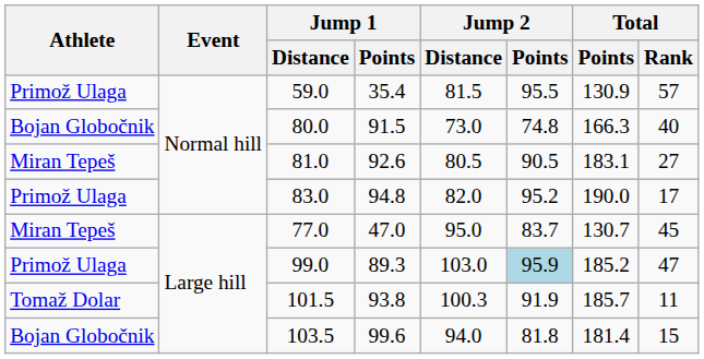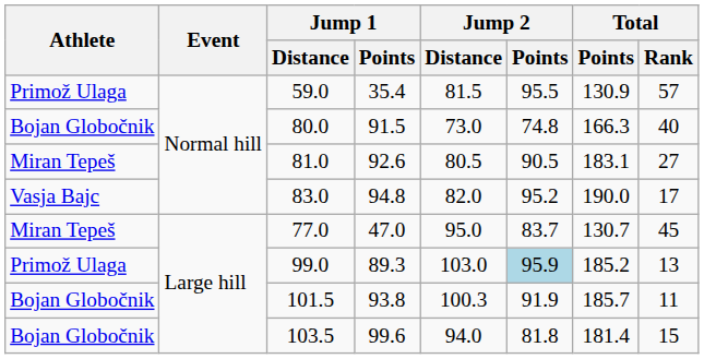83.0 | Athlete: Primož Ulaga -> Vasja Bajc
99.0 | Total / Rank: 47 -> 13
101.5 | Athlete: Tomaž Dolar -> Bojan Globočnik
